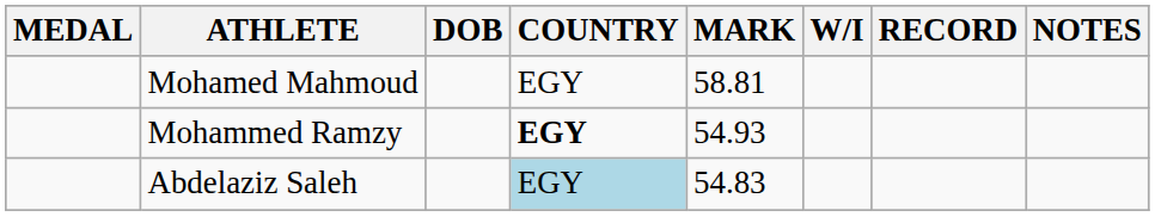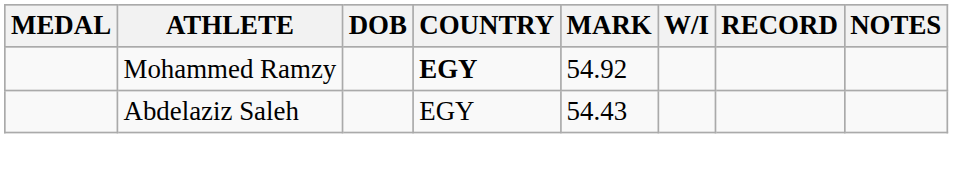- row: Mohamed Mahmoud | EGY | 58.81
Mohammed Ramzy | MARK: 54.93 -> 54.92
Abdelaziz Saleh | COUNTRY: lightblue background -> no background
Abdelaziz Saleh | MARK: 54.83 -> 54.43
